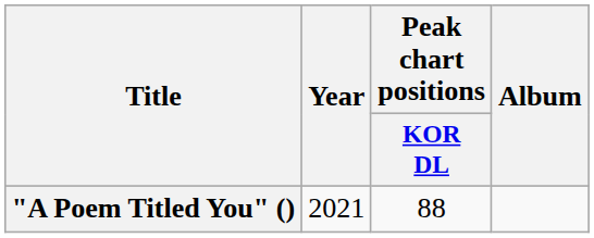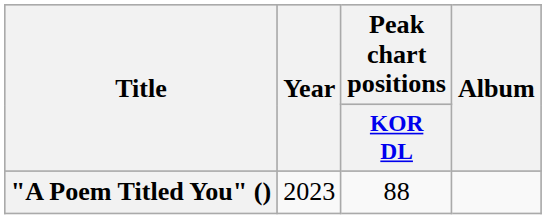"A Poem Titled You" () | Year: 2021 -> 2023
